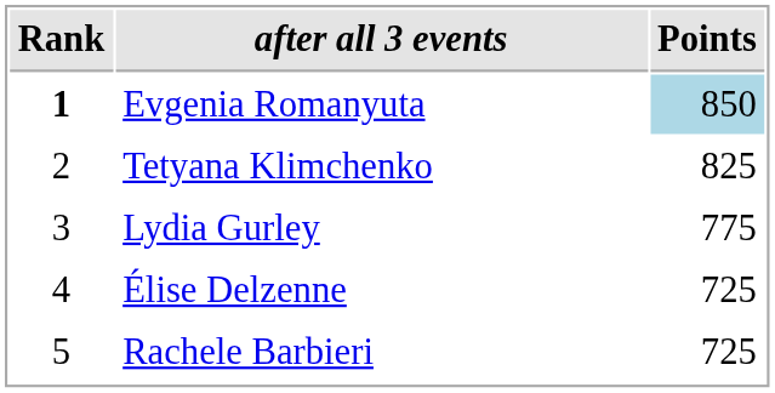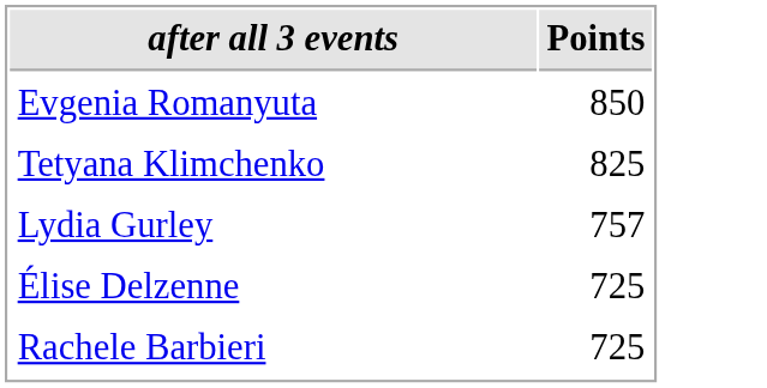- column: Rank | 1 | 2 | 3 | 4 | 5
Evgenia Romanyuta | Points: lightblue background -> no background
Lydia Gurley | Points: 775 -> 757
